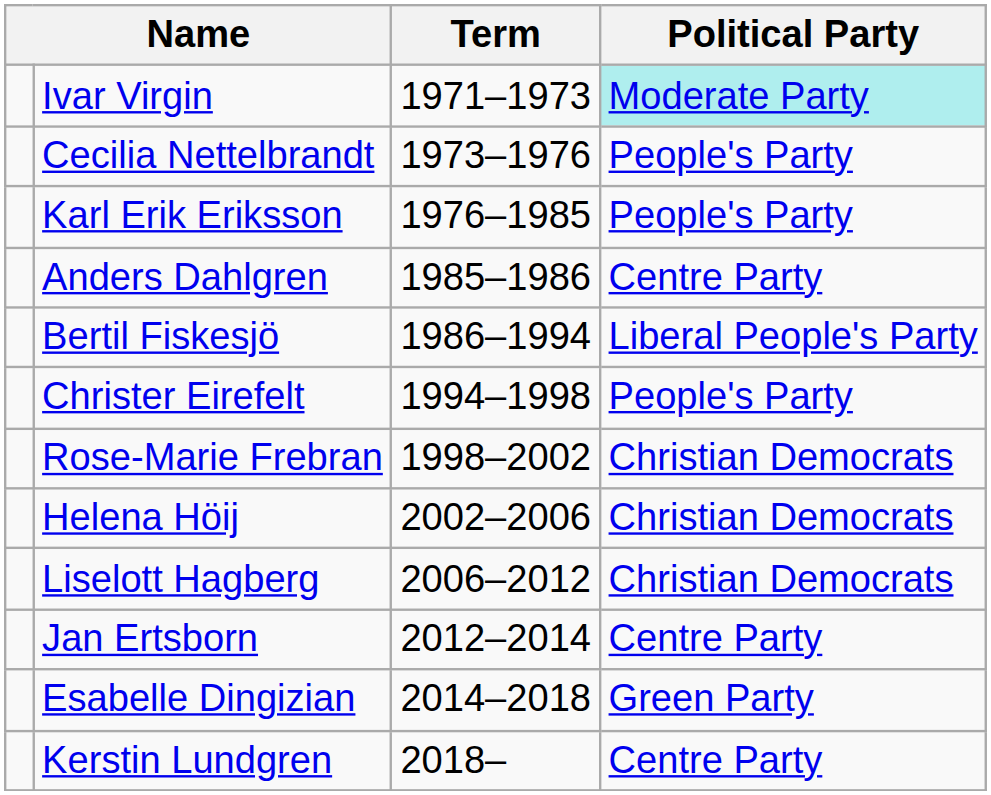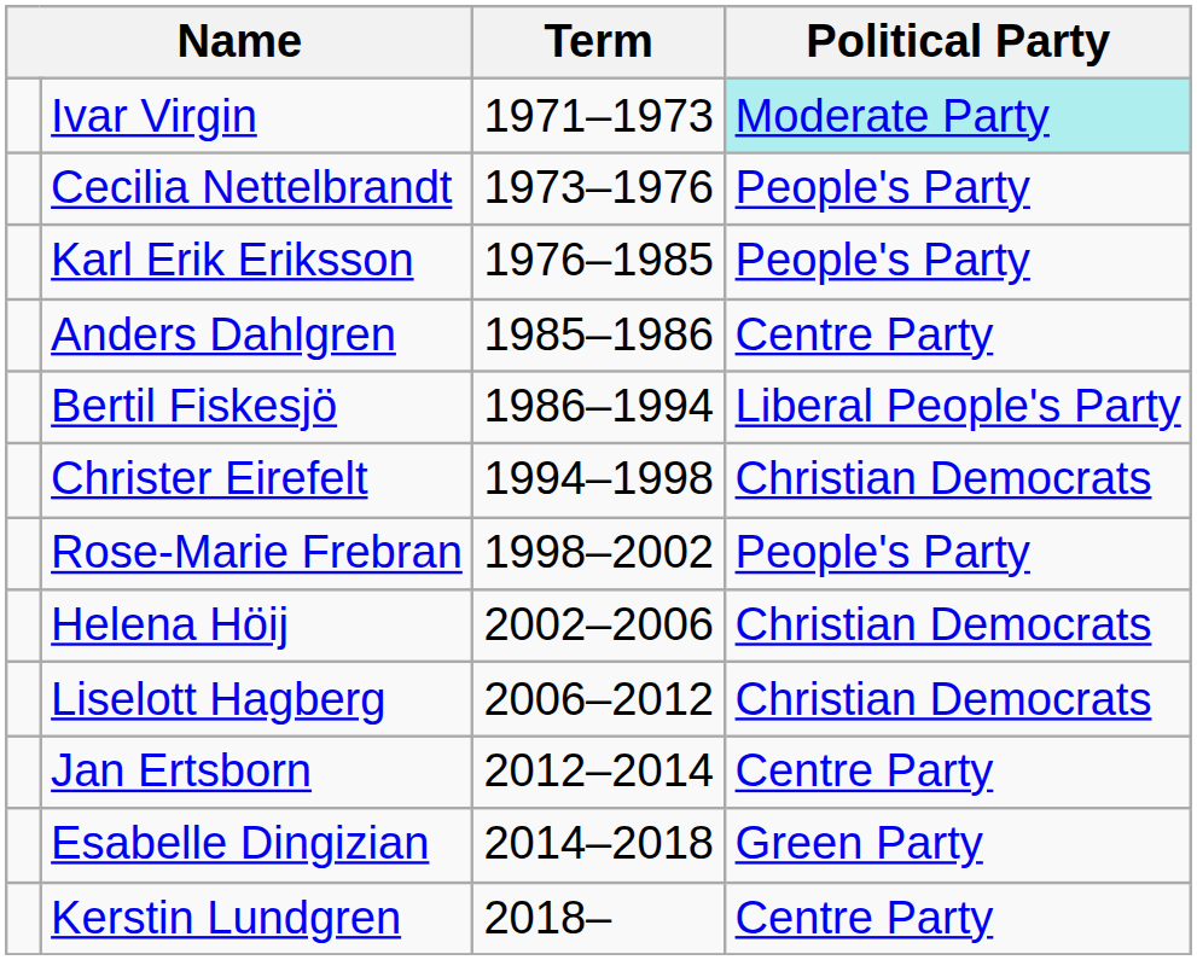Christer Eirefelt | Political Party: People's Party -> Christian Democrats
Rose-Marie Frebran | Political Party: Christian Democrats -> People's Party
